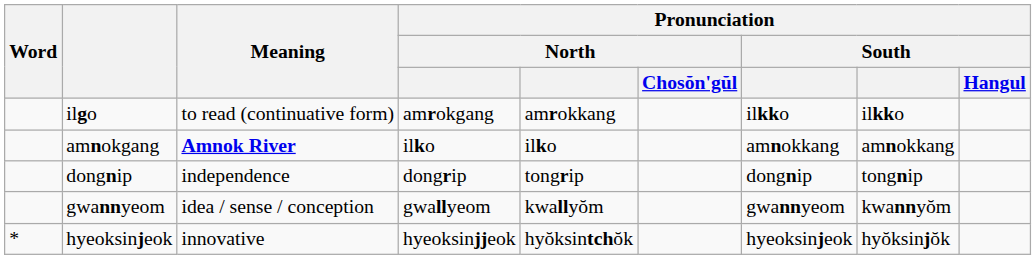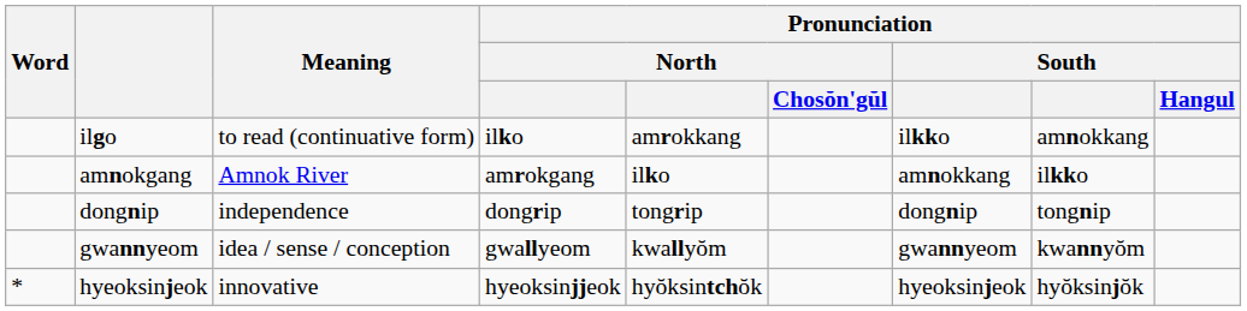ilgo | column 4: amrokgang -> ilko
ilgo | column 8: ilkko -> amnokkang
amnokgang | Meaning: bold -> normal
amnokgang | column 4: ilko -> amrokgang
amnokgang | column 8: amnokkang -> ilkko
